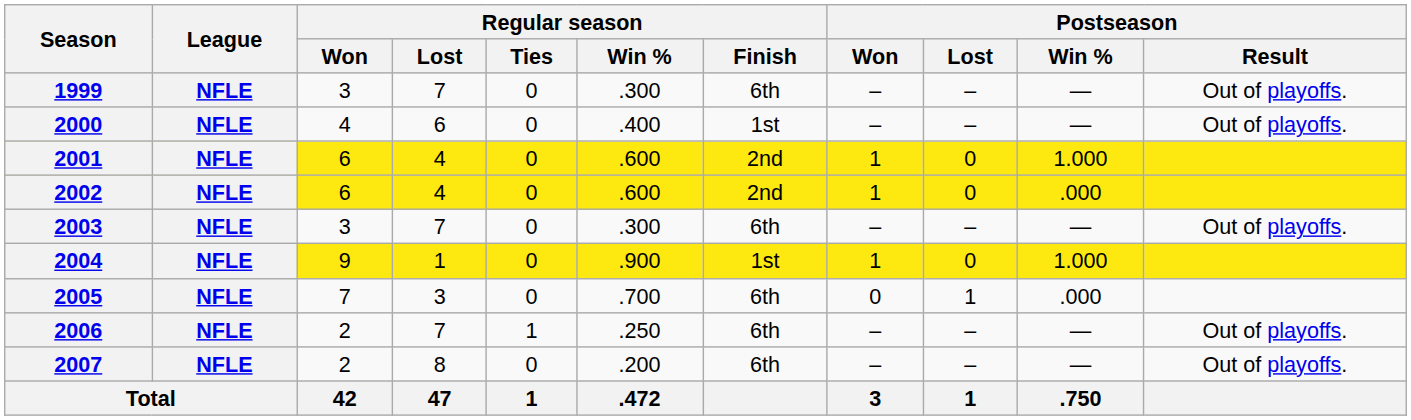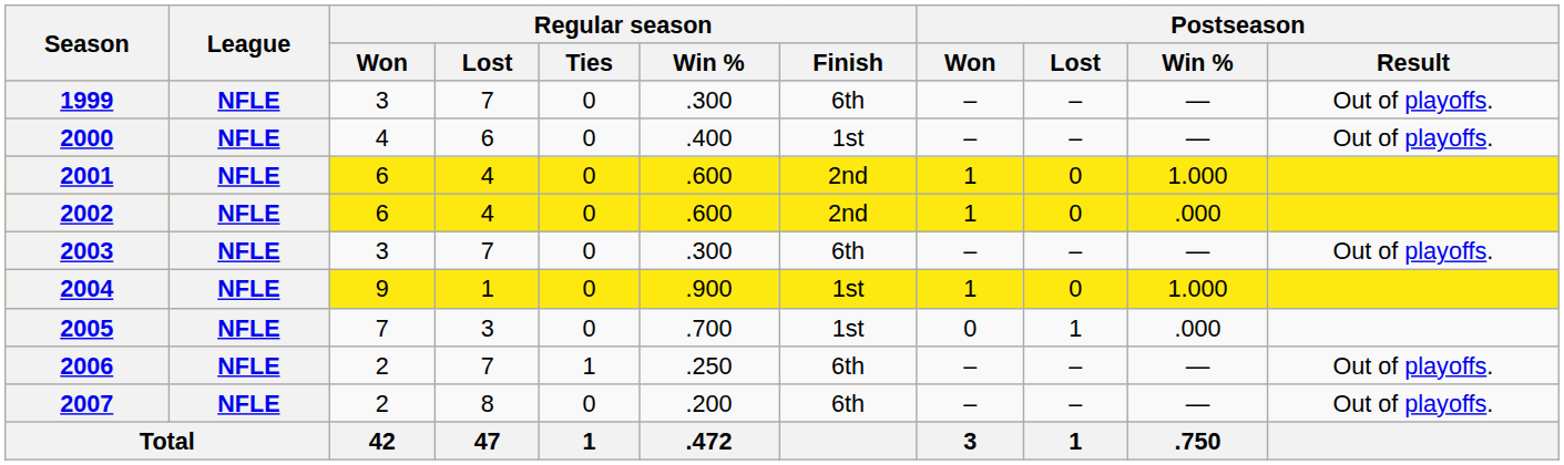2005 | Regular season / Finish: 6th -> 1st
